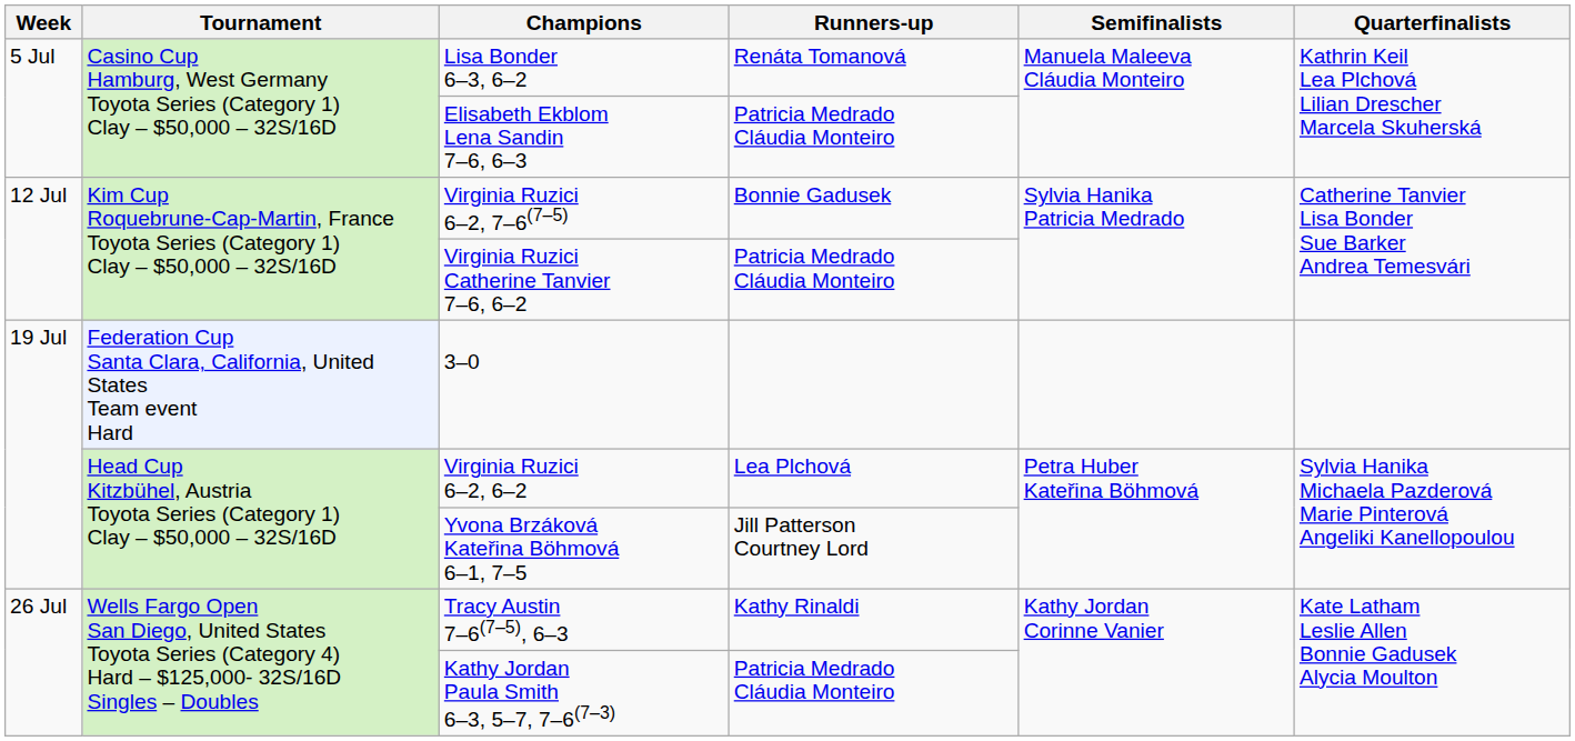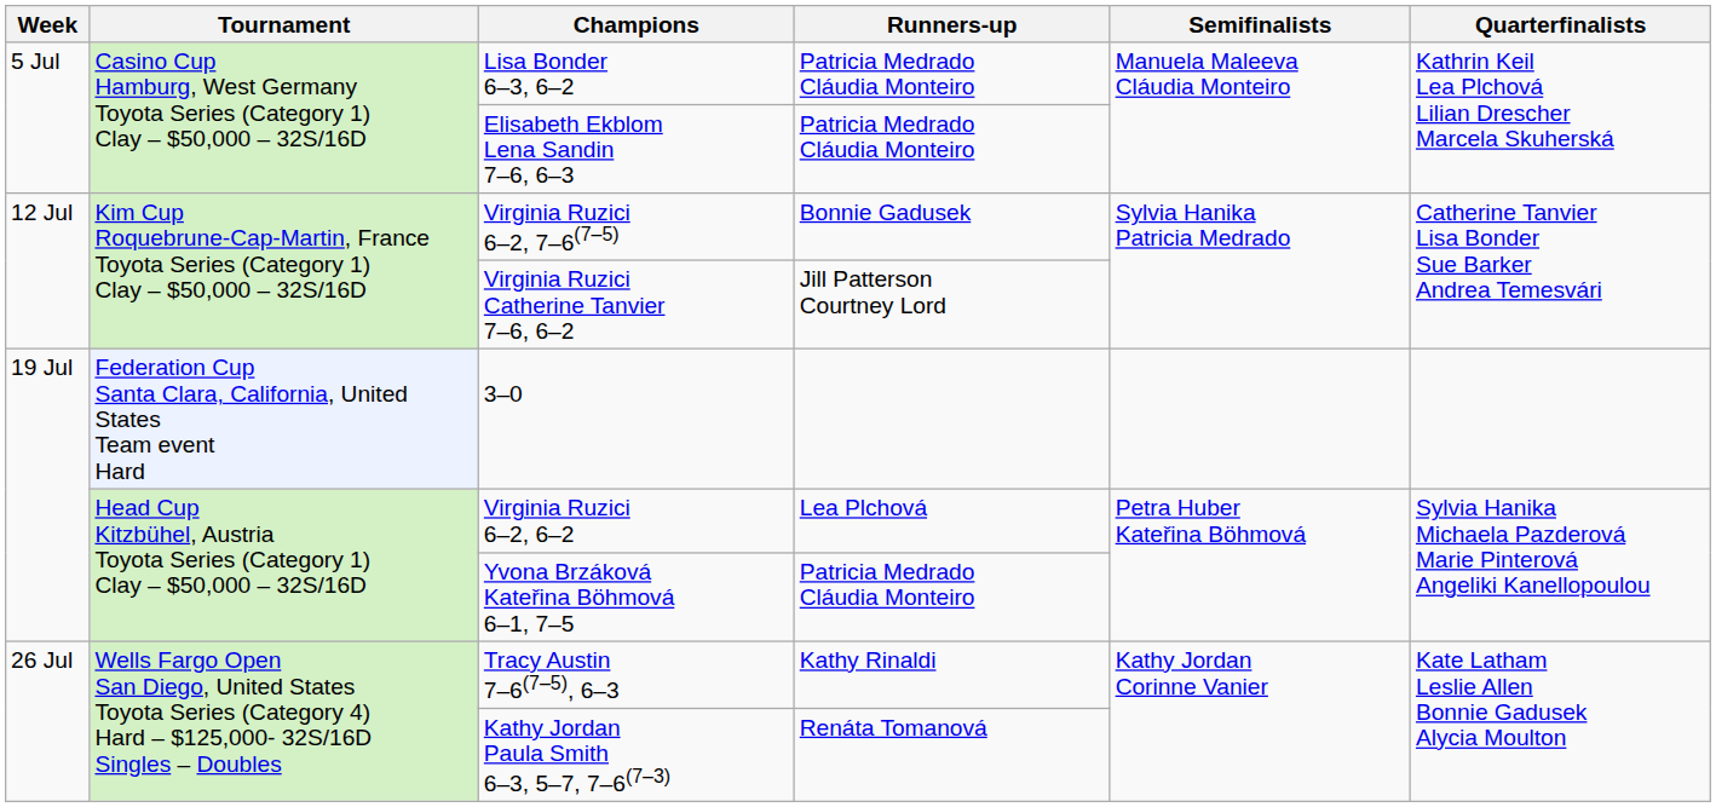Lisa Bonder 6–3, 6–2 | Runners-up: Renáta Tomanová -> Patricia Medrado Cláudia Monteiro
Virginia Ruzici Catherine Tanvier 7–6, 6–2 | Runners-up: Patricia Medrado Cláudia Monteiro -> Jill Patterson Courtney Lord
Yvona Brzáková Kateřina Böhmová 6–1, 7–5 | Runners-up: Jill Patterson Courtney Lord -> Patricia Medrado Cláudia Monteiro
Kathy Jordan Paula Smith 6–3, 5–7, 7–6(7–3) | Runners-up: Patricia Medrado Cláudia Monteiro -> Renáta Tomanová
